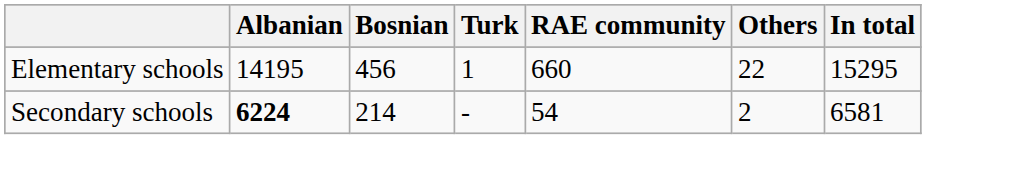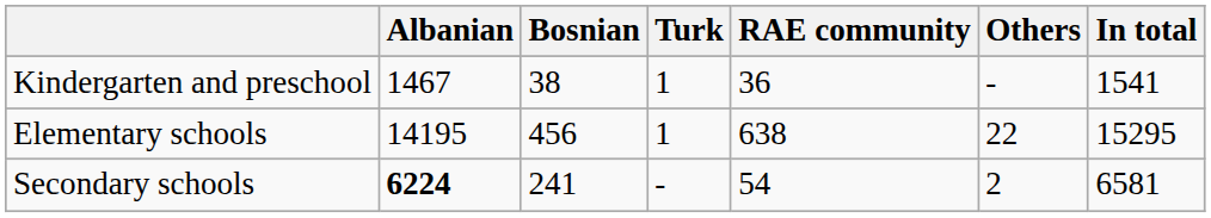+ row: Kindergarten and preschool | 1467 | 38 | 1 | 36 | - | 1541
Elementary schools | RAE community: 660 -> 638
Secondary schools | Bosnian: 214 -> 241
